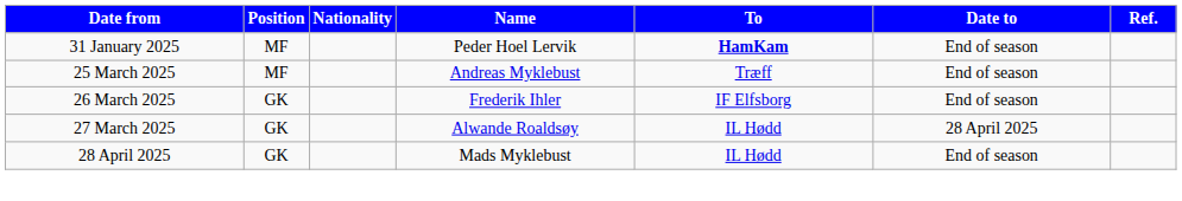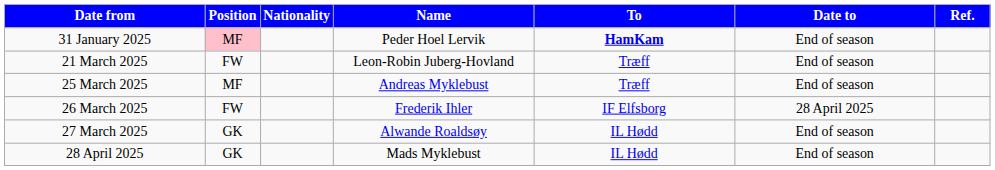31 January 2025 | Position: no background -> pink background
+ row: 21 March 2025 | FW | Leon-Robin Juberg-Hovland | Træff | End of season
26 March 2025 | Position: GK -> FW
26 March 2025 | Date to: End of season -> 28 April 2025
27 March 2025 | Date to: 28 April 2025 -> End of season
